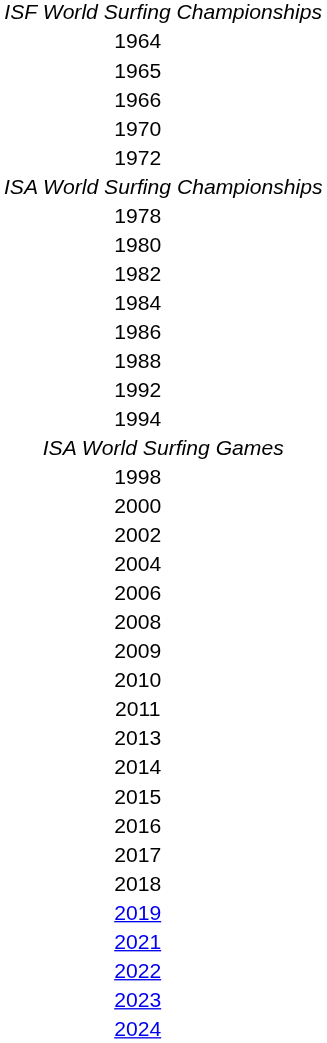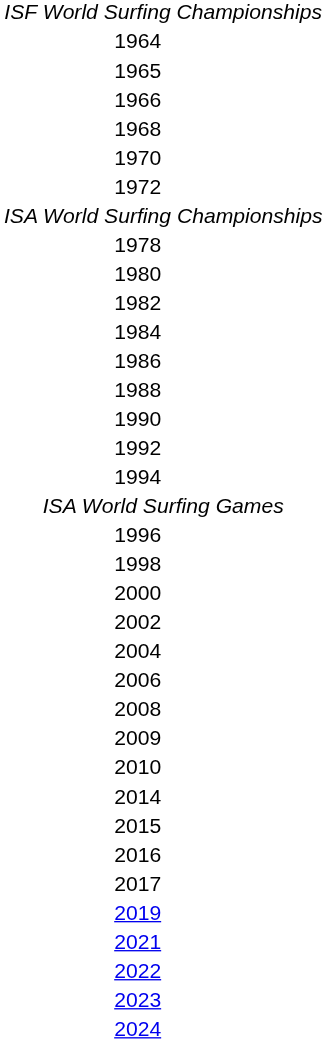+ row: 1968
+ row: 1990
+ row: 1996
- row: 2011
- row: 2013
- row: 2018
